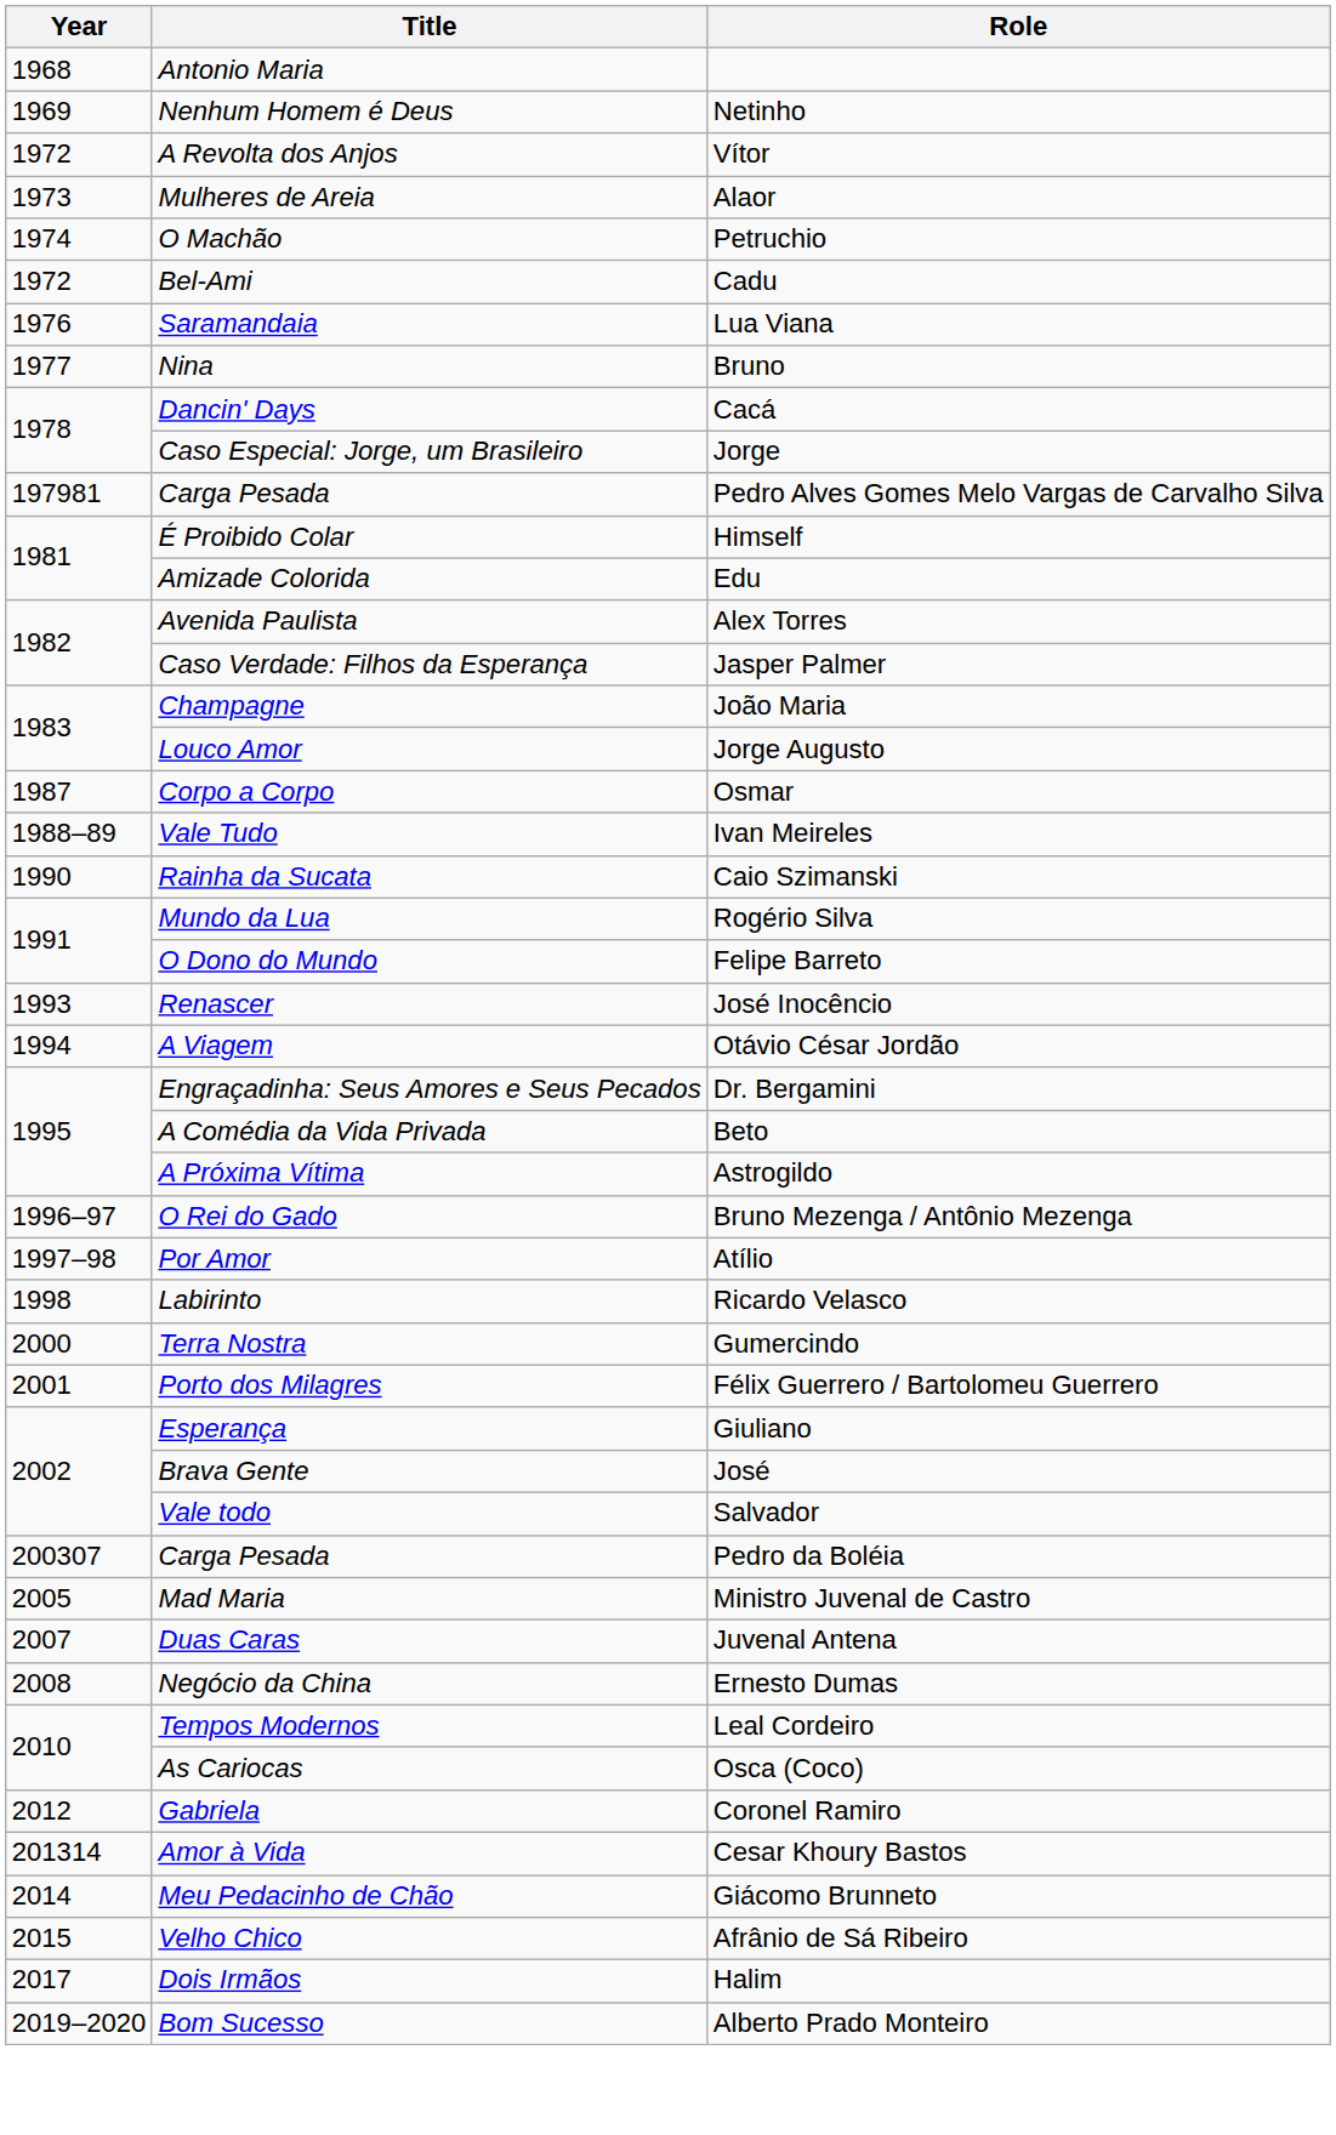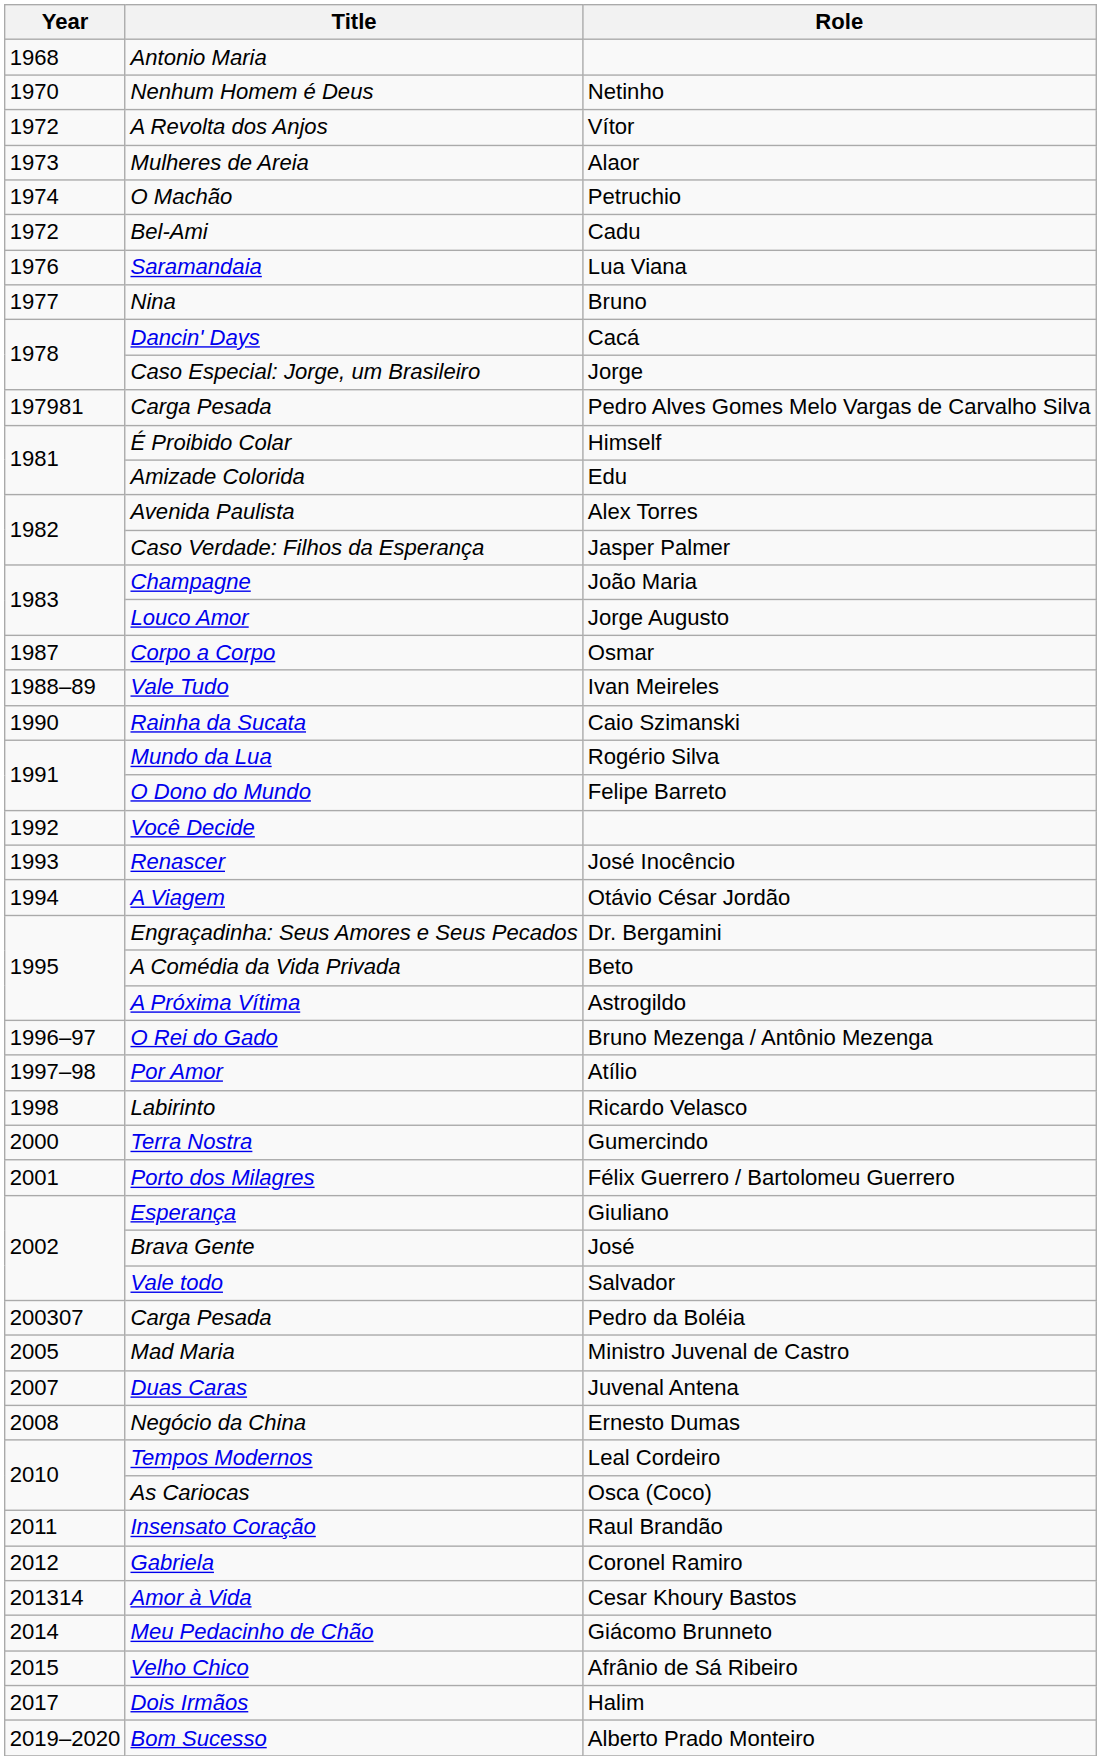Nenhum Homem é Deus | Year: 1969 -> 1970
+ row: 1992 | Você Decide
+ row: 2011 | Insensato Coração | Raul Brandão
